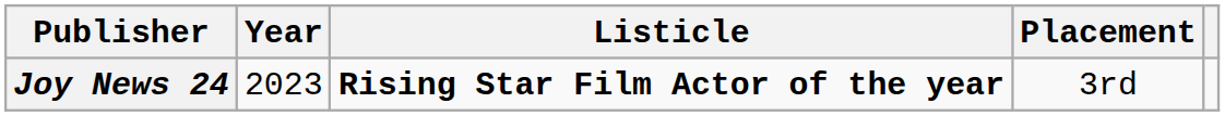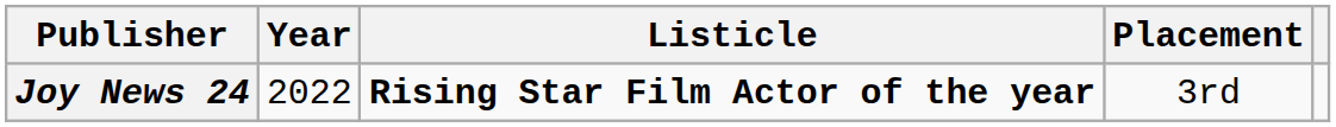Joy News 24 | Year: 2023 -> 2022
